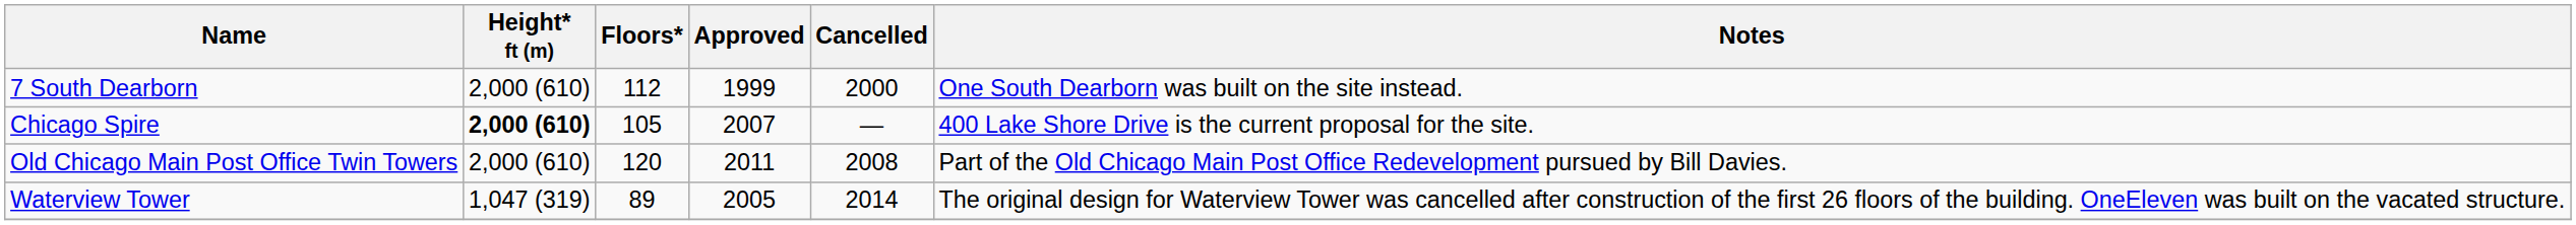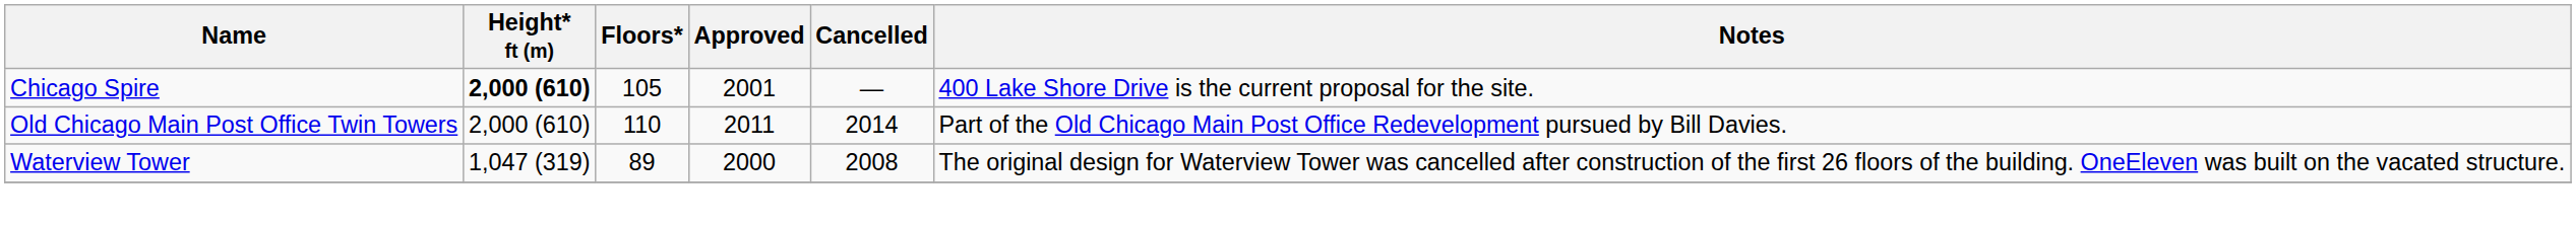- row: 7 South Dearborn | 2,000 (610) | 112 | 1999 | 2000 | One South Dearborn was built on the site instead.
Chicago Spire | Approved: 2007 -> 2001
Old Chicago Main Post Office Twin Towers | Floors*: 120 -> 110
Old Chicago Main Post Office Twin Towers | Cancelled: 2008 -> 2014
Waterview Tower | Approved: 2005 -> 2000
Waterview Tower | Cancelled: 2014 -> 2008
